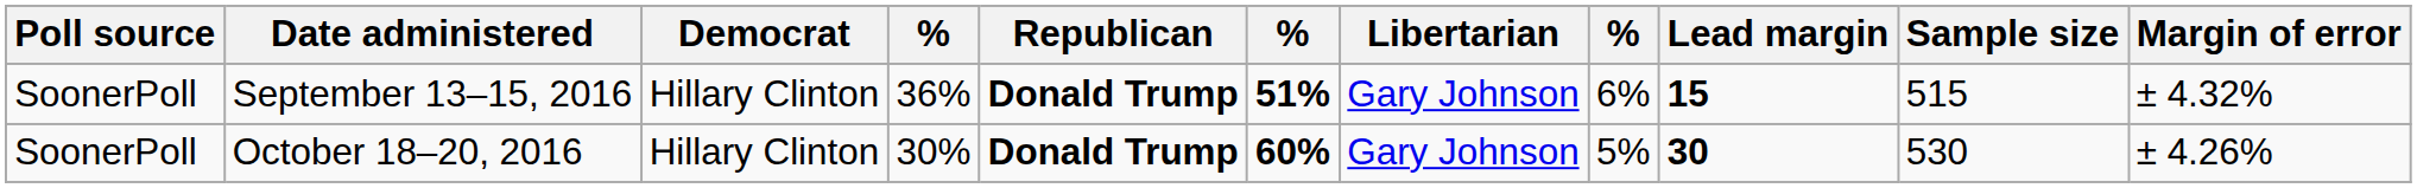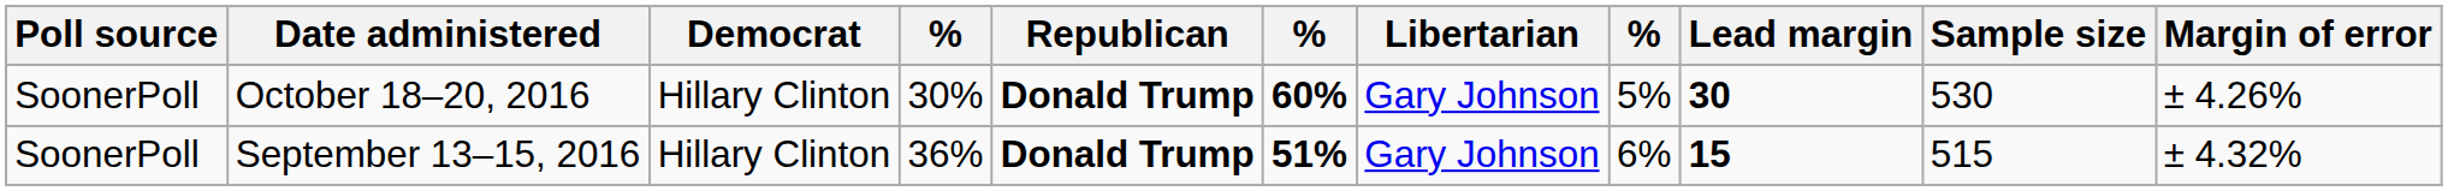rows swapped: October 18–20, 2016 <-> September 13–15, 2016
